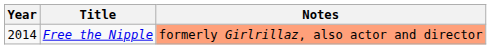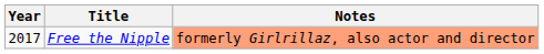Free the Nipple | Year: 2014 -> 2017
